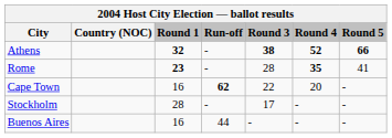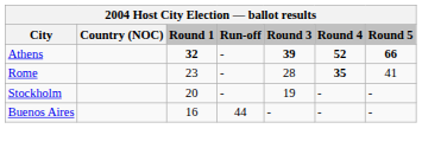Athens | Round 3: 38 -> 39
Rome | Round 1: bold -> normal
- row: Cape Town | 16 | 62 | 22 | 20 | -
Stockholm | Round 1: 28 -> 20
Stockholm | Round 3: 17 -> 19
